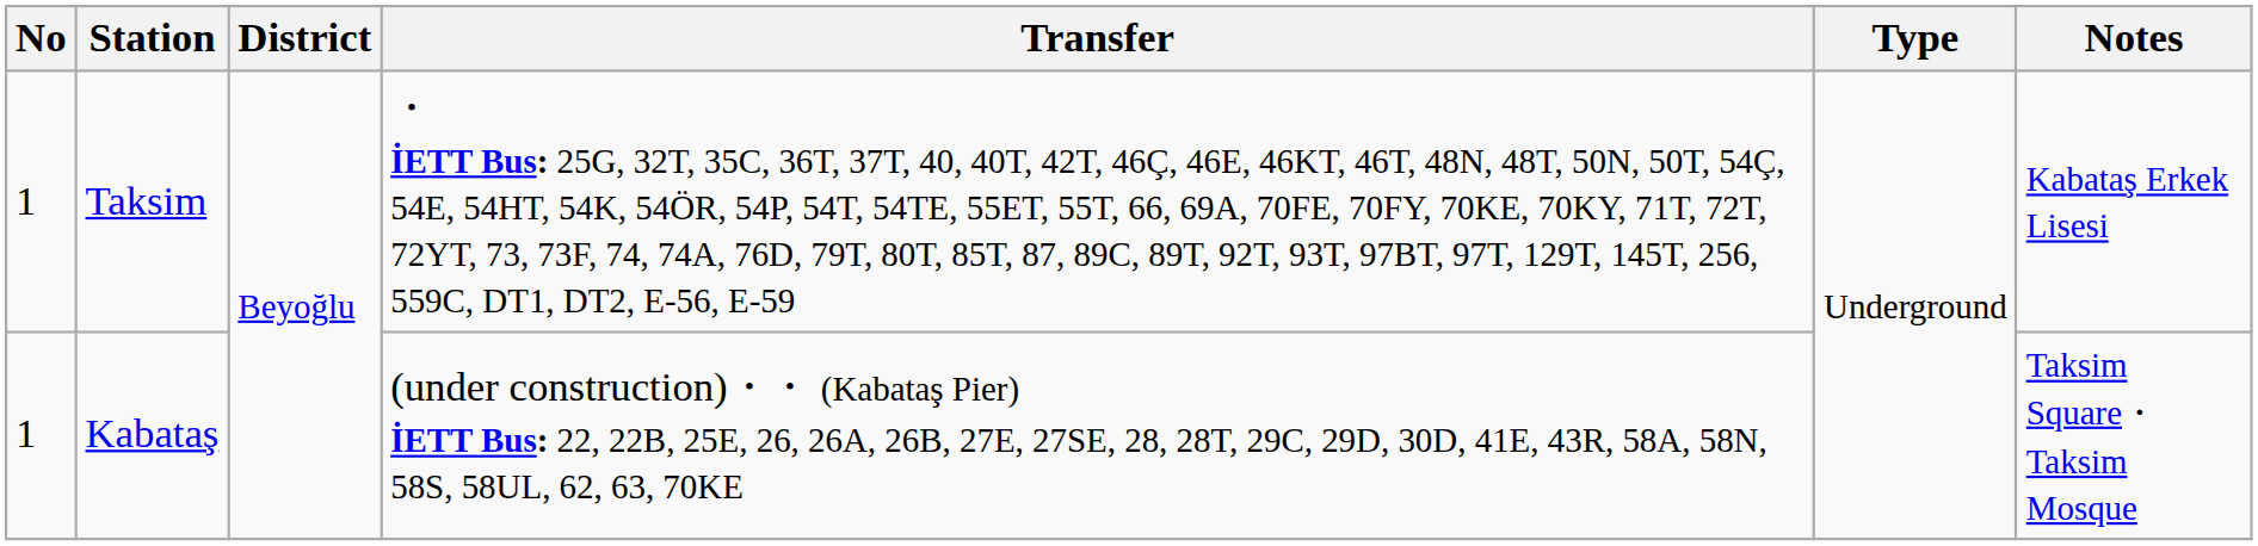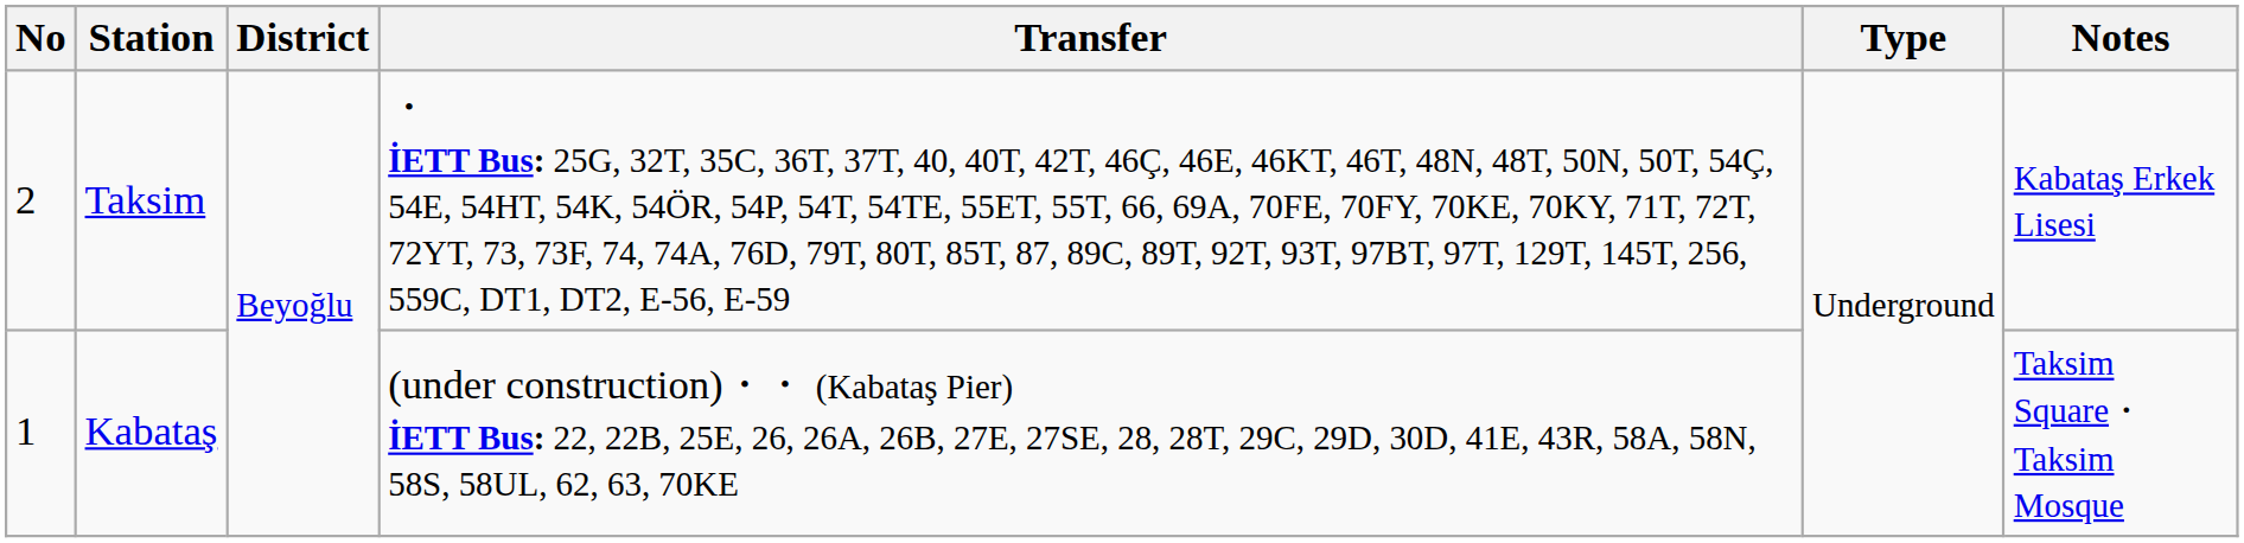Taksim | No: 1 -> 2
